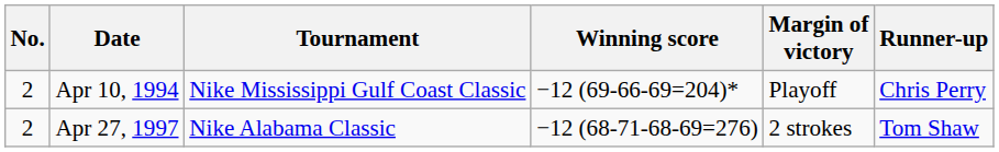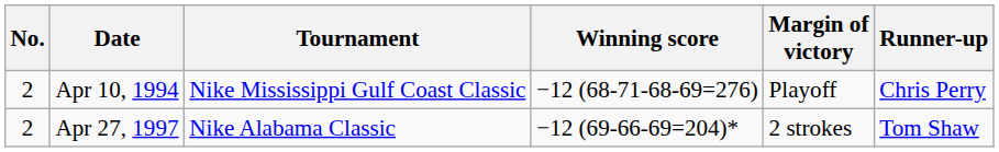Apr 10, 1994 | Winning score: −12 (69-66-69=204)* -> −12 (68-71-68-69=276)
Apr 27, 1997 | Winning score: −12 (68-71-68-69=276) -> −12 (69-66-69=204)*
